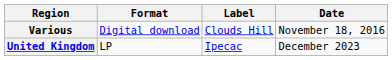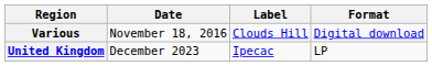columns swapped: Date <-> Format
